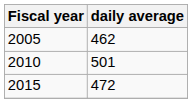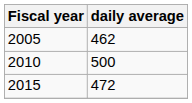2010 | daily average: 501 -> 500
